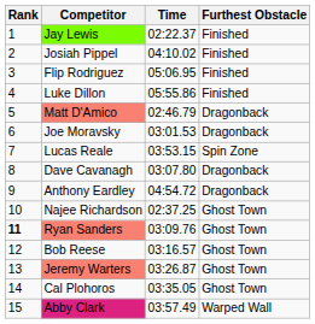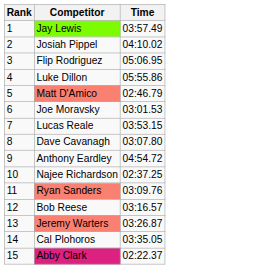- column: Furthest Obstacle | Finished | Finished | Finished | Finished | Dragonback | Dragonback | Spin Zone | Dragonback | Dragonback | Ghost Town | Ghost Town | Ghost Town | Ghost Town | Ghost Town | Warped Wall
Jay Lewis | Time: 02:22.37 -> 03:57.49
Ryan Sanders | Rank: bold -> normal
Abby Clark | Time: 03:57.49 -> 02:22.37
